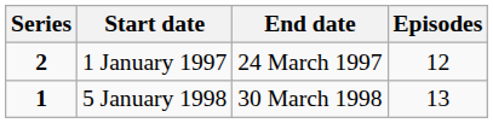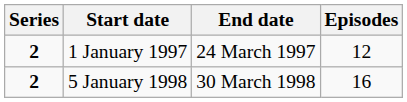5 January 1998 | Series: 1 -> 2
5 January 1998 | Episodes: 13 -> 16
